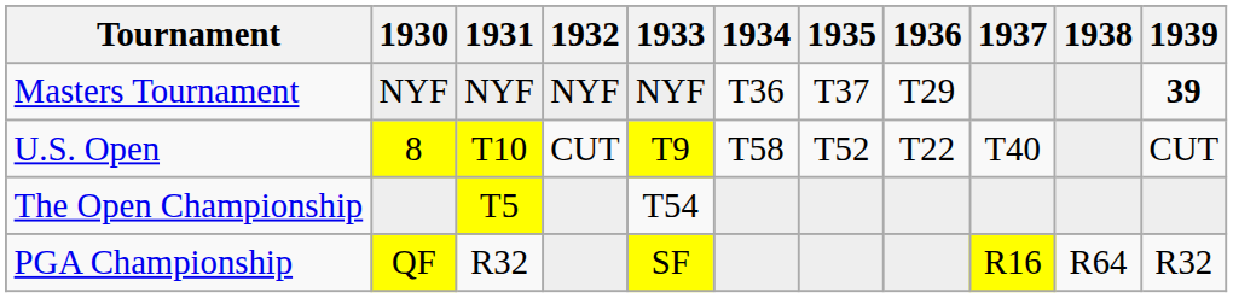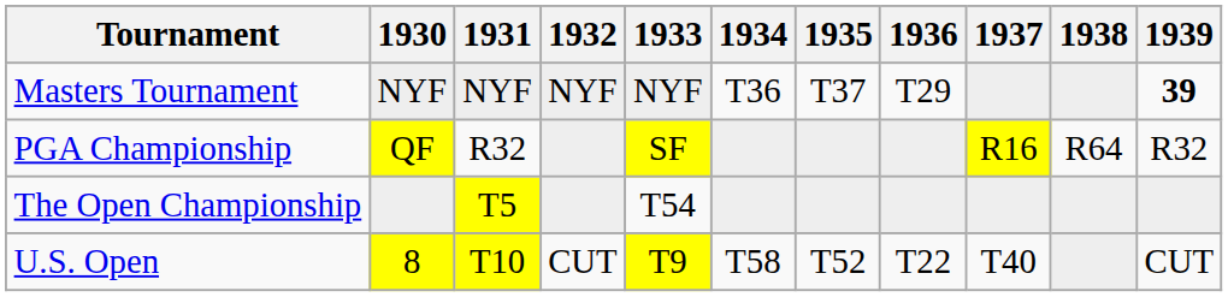rows swapped: U.S. Open <-> PGA Championship
